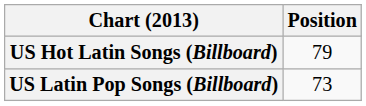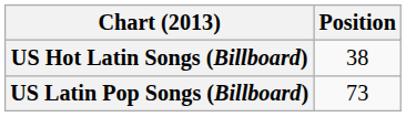US Hot Latin Songs (Billboard) | Position: 79 -> 38
